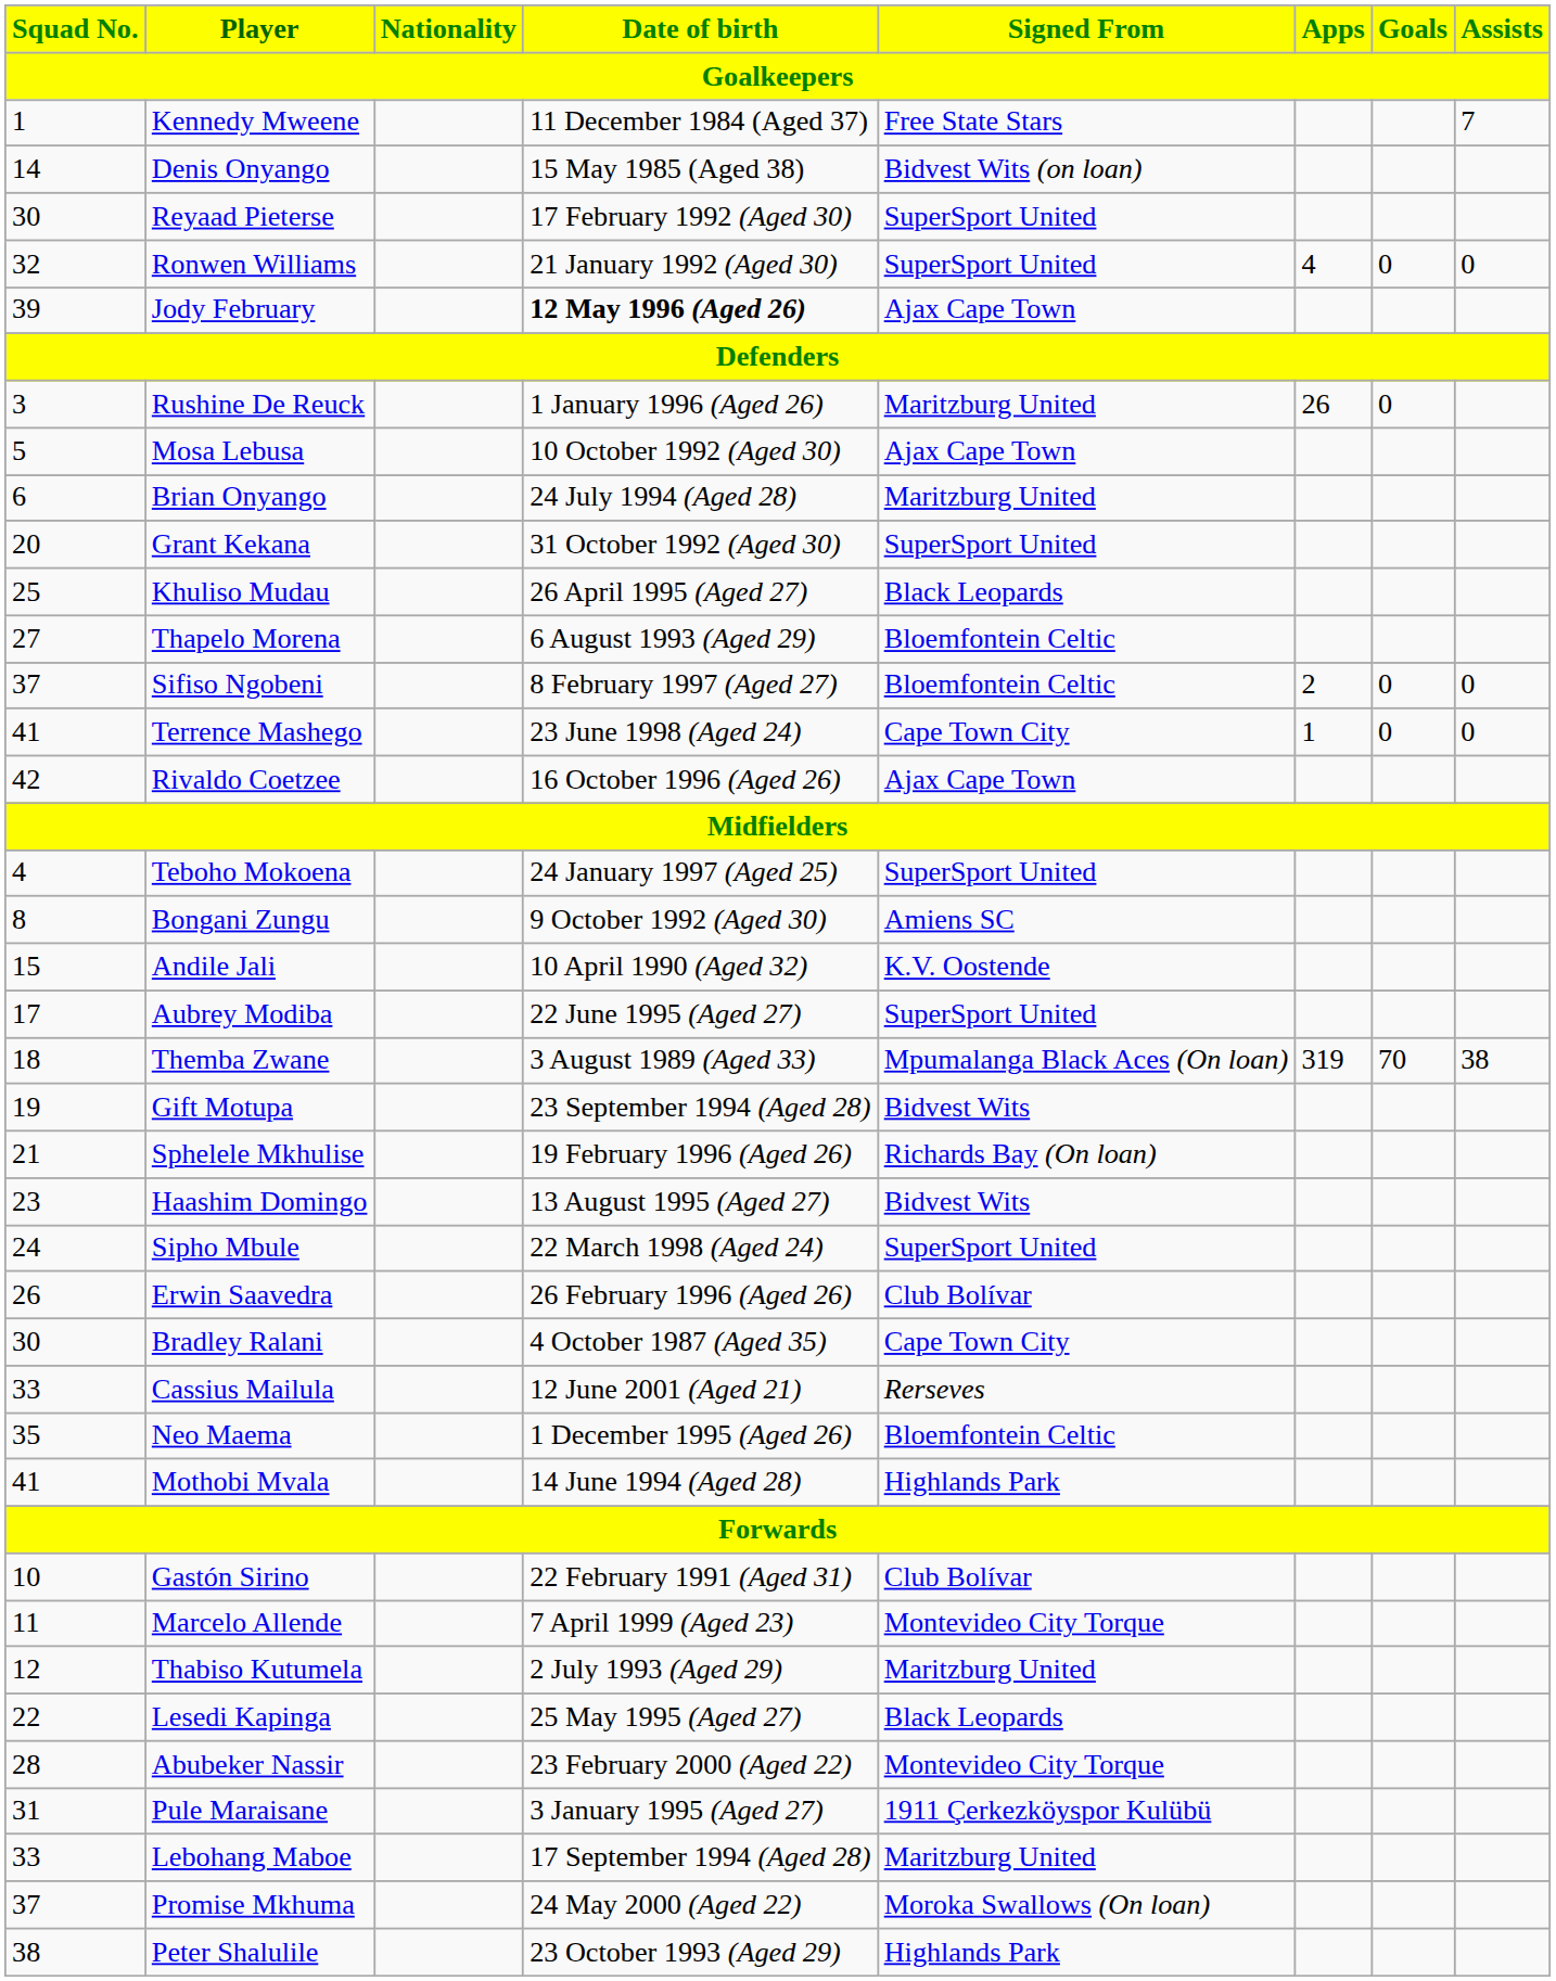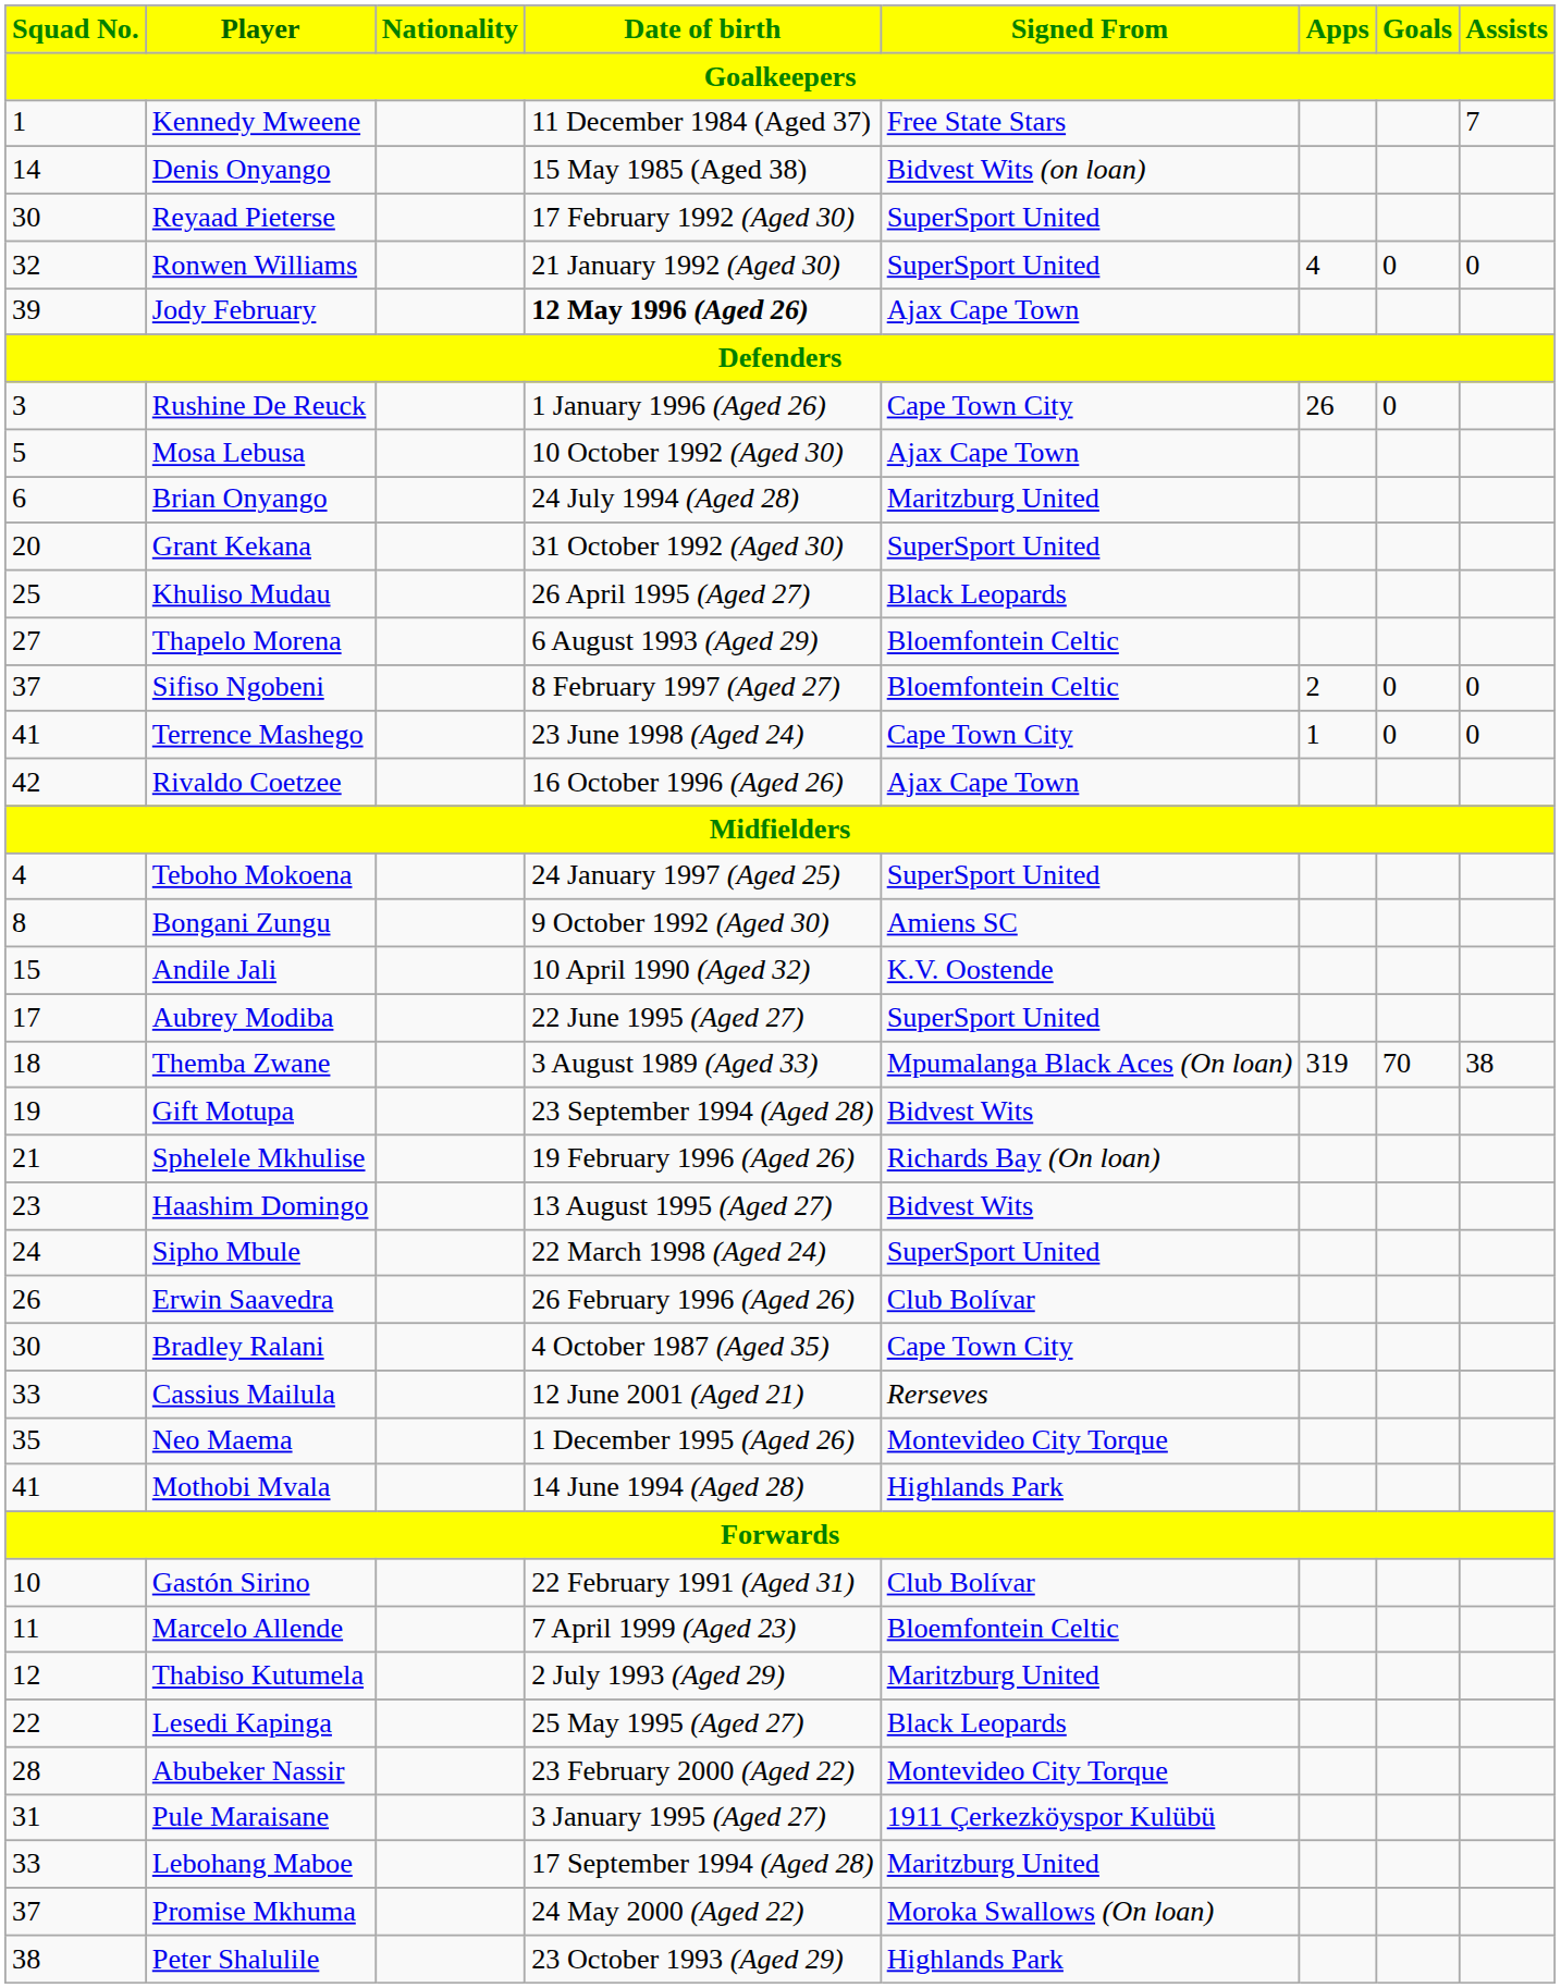Rushine De Reuck | Signed From: Maritzburg United -> Cape Town City
Neo Maema | Signed From: Bloemfontein Celtic -> Montevideo City Torque
Marcelo Allende | Signed From: Montevideo City Torque -> Bloemfontein Celtic
